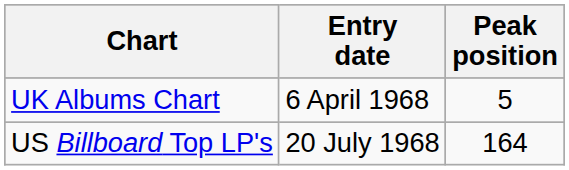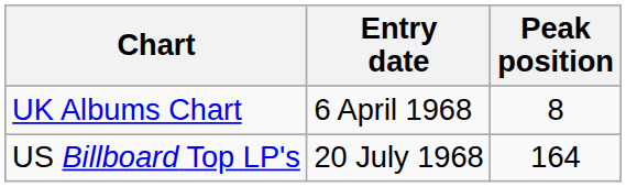UK Albums Chart | Peak position: 5 -> 8
